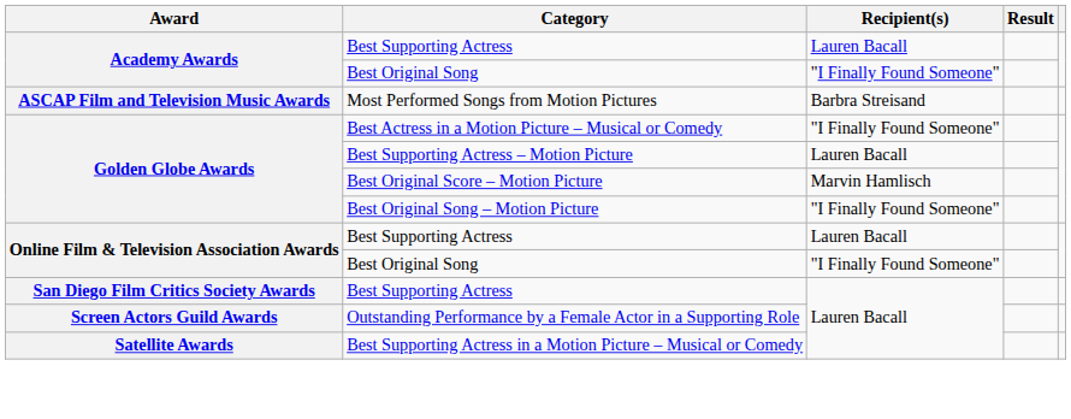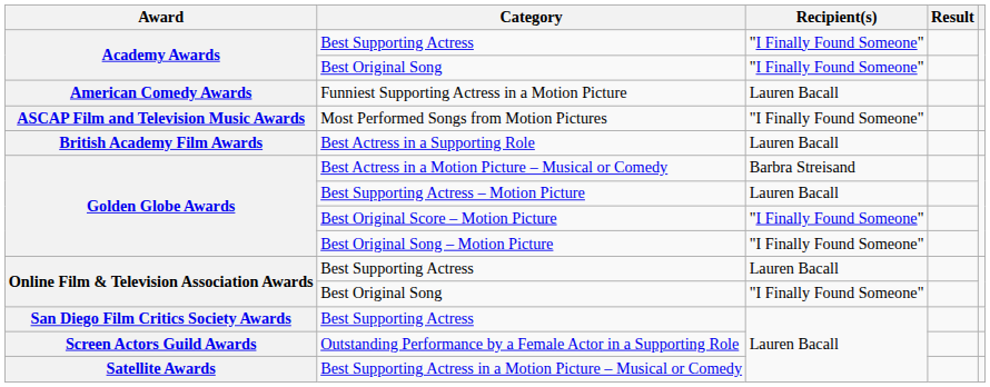Academy Awards / Best Supporting Actress | Recipient(s): Lauren Bacall -> "I Finally Found Someone"
+ row: American Comedy Awards | Funniest Supporting Actress in a Motion Picture | Lauren Bacall
Most Performed Songs from Motion Pictures | Recipient(s): Barbra Streisand -> "I Finally Found Someone"
+ row: British Academy Film Awards | Best Actress in a Supporting Role | Lauren Bacall
Best Actress in a Motion Picture – Musical or Comedy | Recipient(s): "I Finally Found Someone" -> Barbra Streisand
Best Original Score – Motion Picture | Recipient(s): Marvin Hamlisch -> "I Finally Found Someone"
